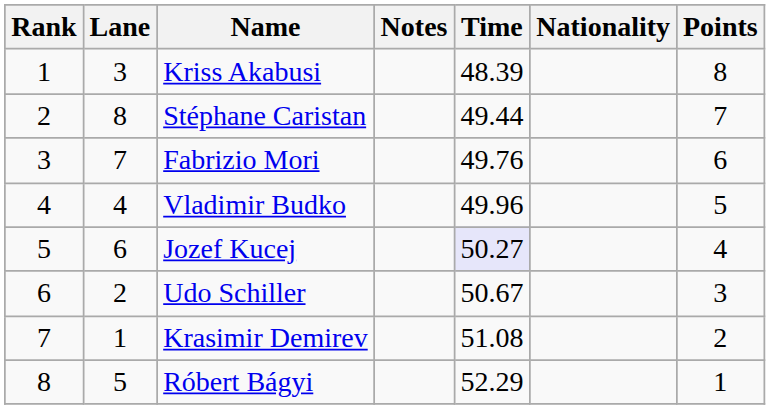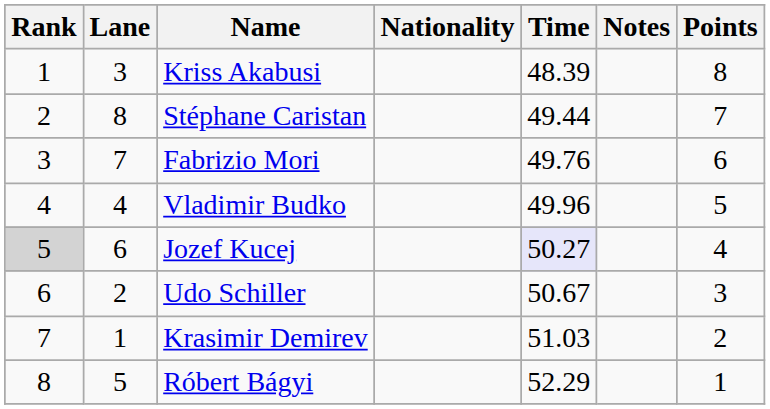columns swapped: Nationality <-> Notes
Jozef Kucej | Rank: no background -> lightgrey background
Krasimir Demirev | Time: 51.08 -> 51.03
